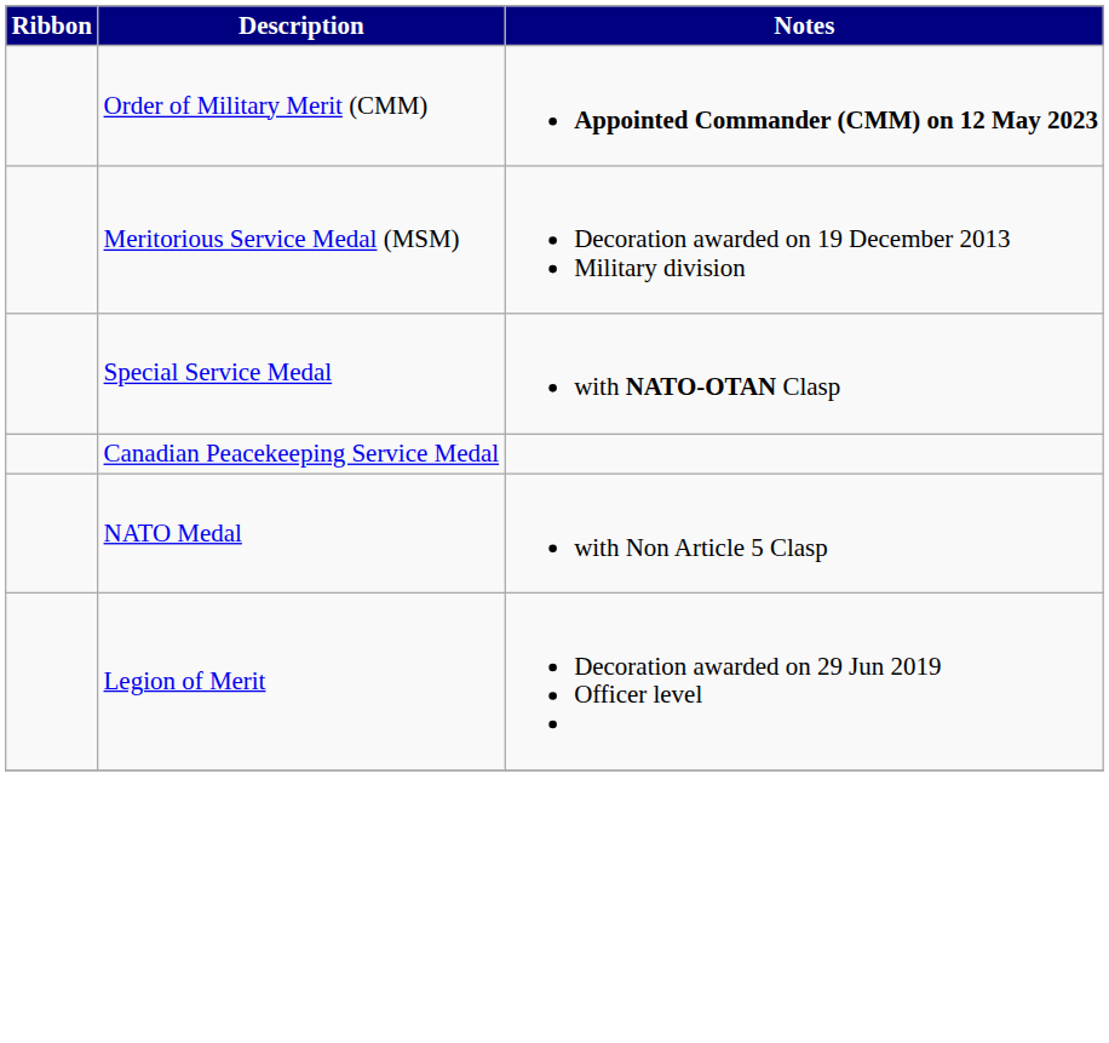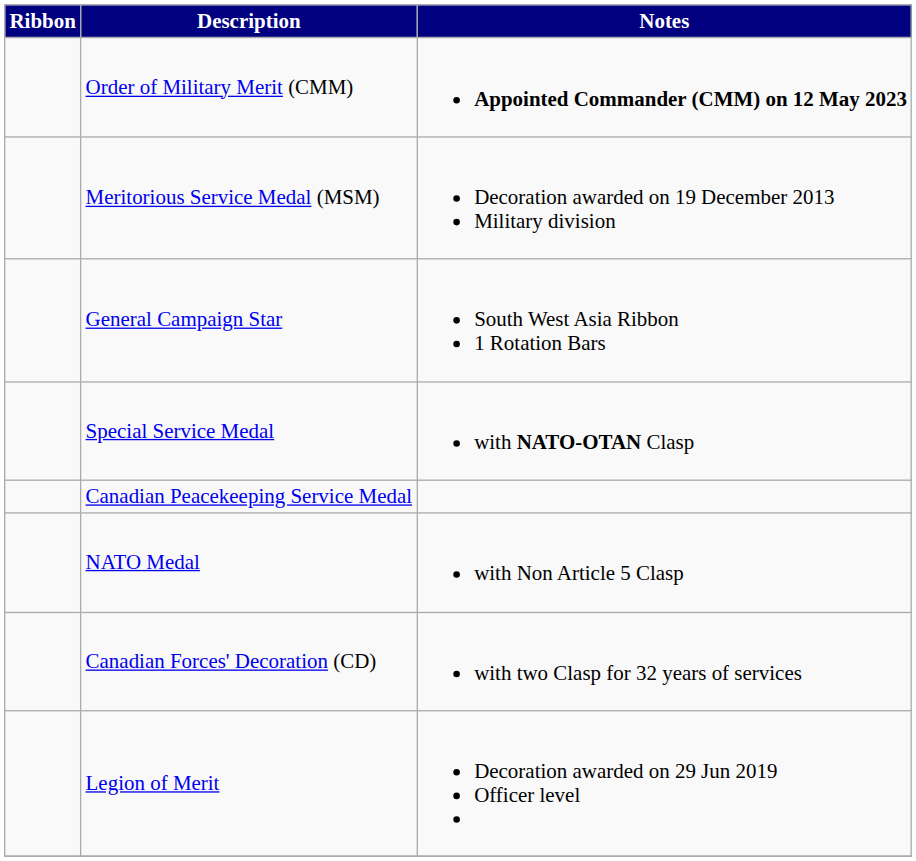+ row: General Campaign Star | South West Asia Ribbon 1 Rotation Bars
+ row: Canadian Forces' Decoration (CD) | with two Clasp for 32 years of services
